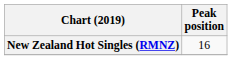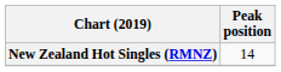New Zealand Hot Singles (RMNZ) | Peak position: 16 -> 14
